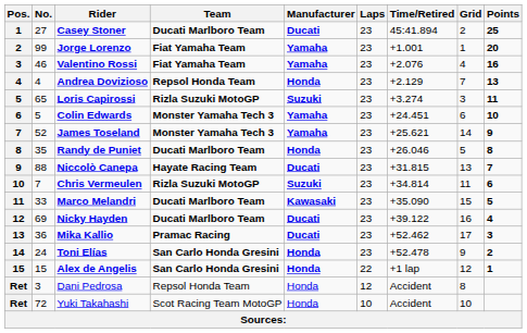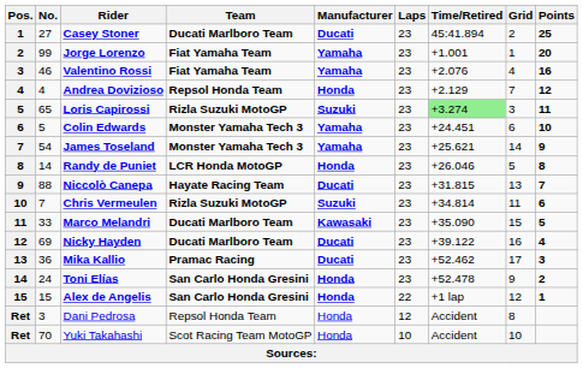Andrea Dovizioso | Points: 13 -> 12
Loris Capirossi | Time/Retired: no background -> lightgreen background
James Toseland | No.: 52 -> 54
Randy de Puniet | No.: 35 -> 14
Randy de Puniet | Team: Ducati Marlboro Team -> LCR Honda MotoGP
Yuki Takahashi | No.: 72 -> 70
